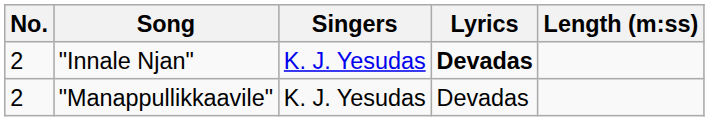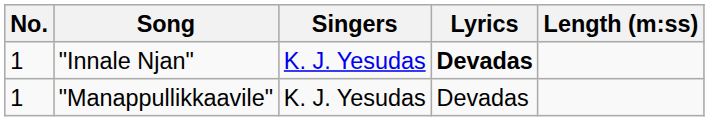"Innale Njan" | No.: 2 -> 1
"Manappullikkaavile" | No.: 2 -> 1
